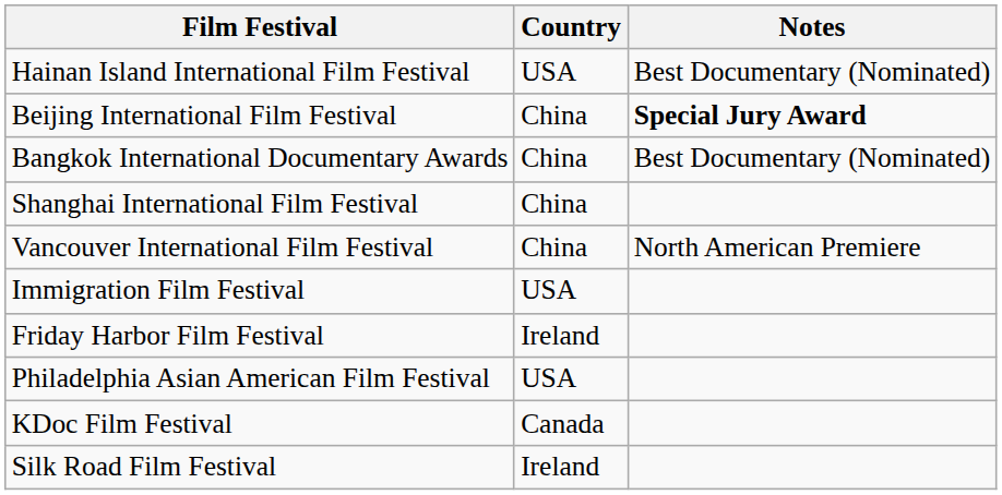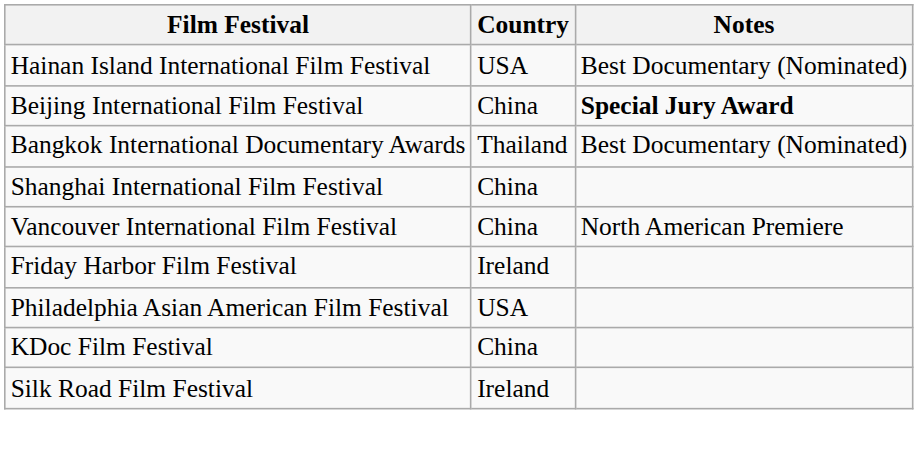Bangkok International Documentary Awards | Country: China -> Thailand
- row: Immigration Film Festival | USA
KDoc Film Festival | Country: Canada -> China
